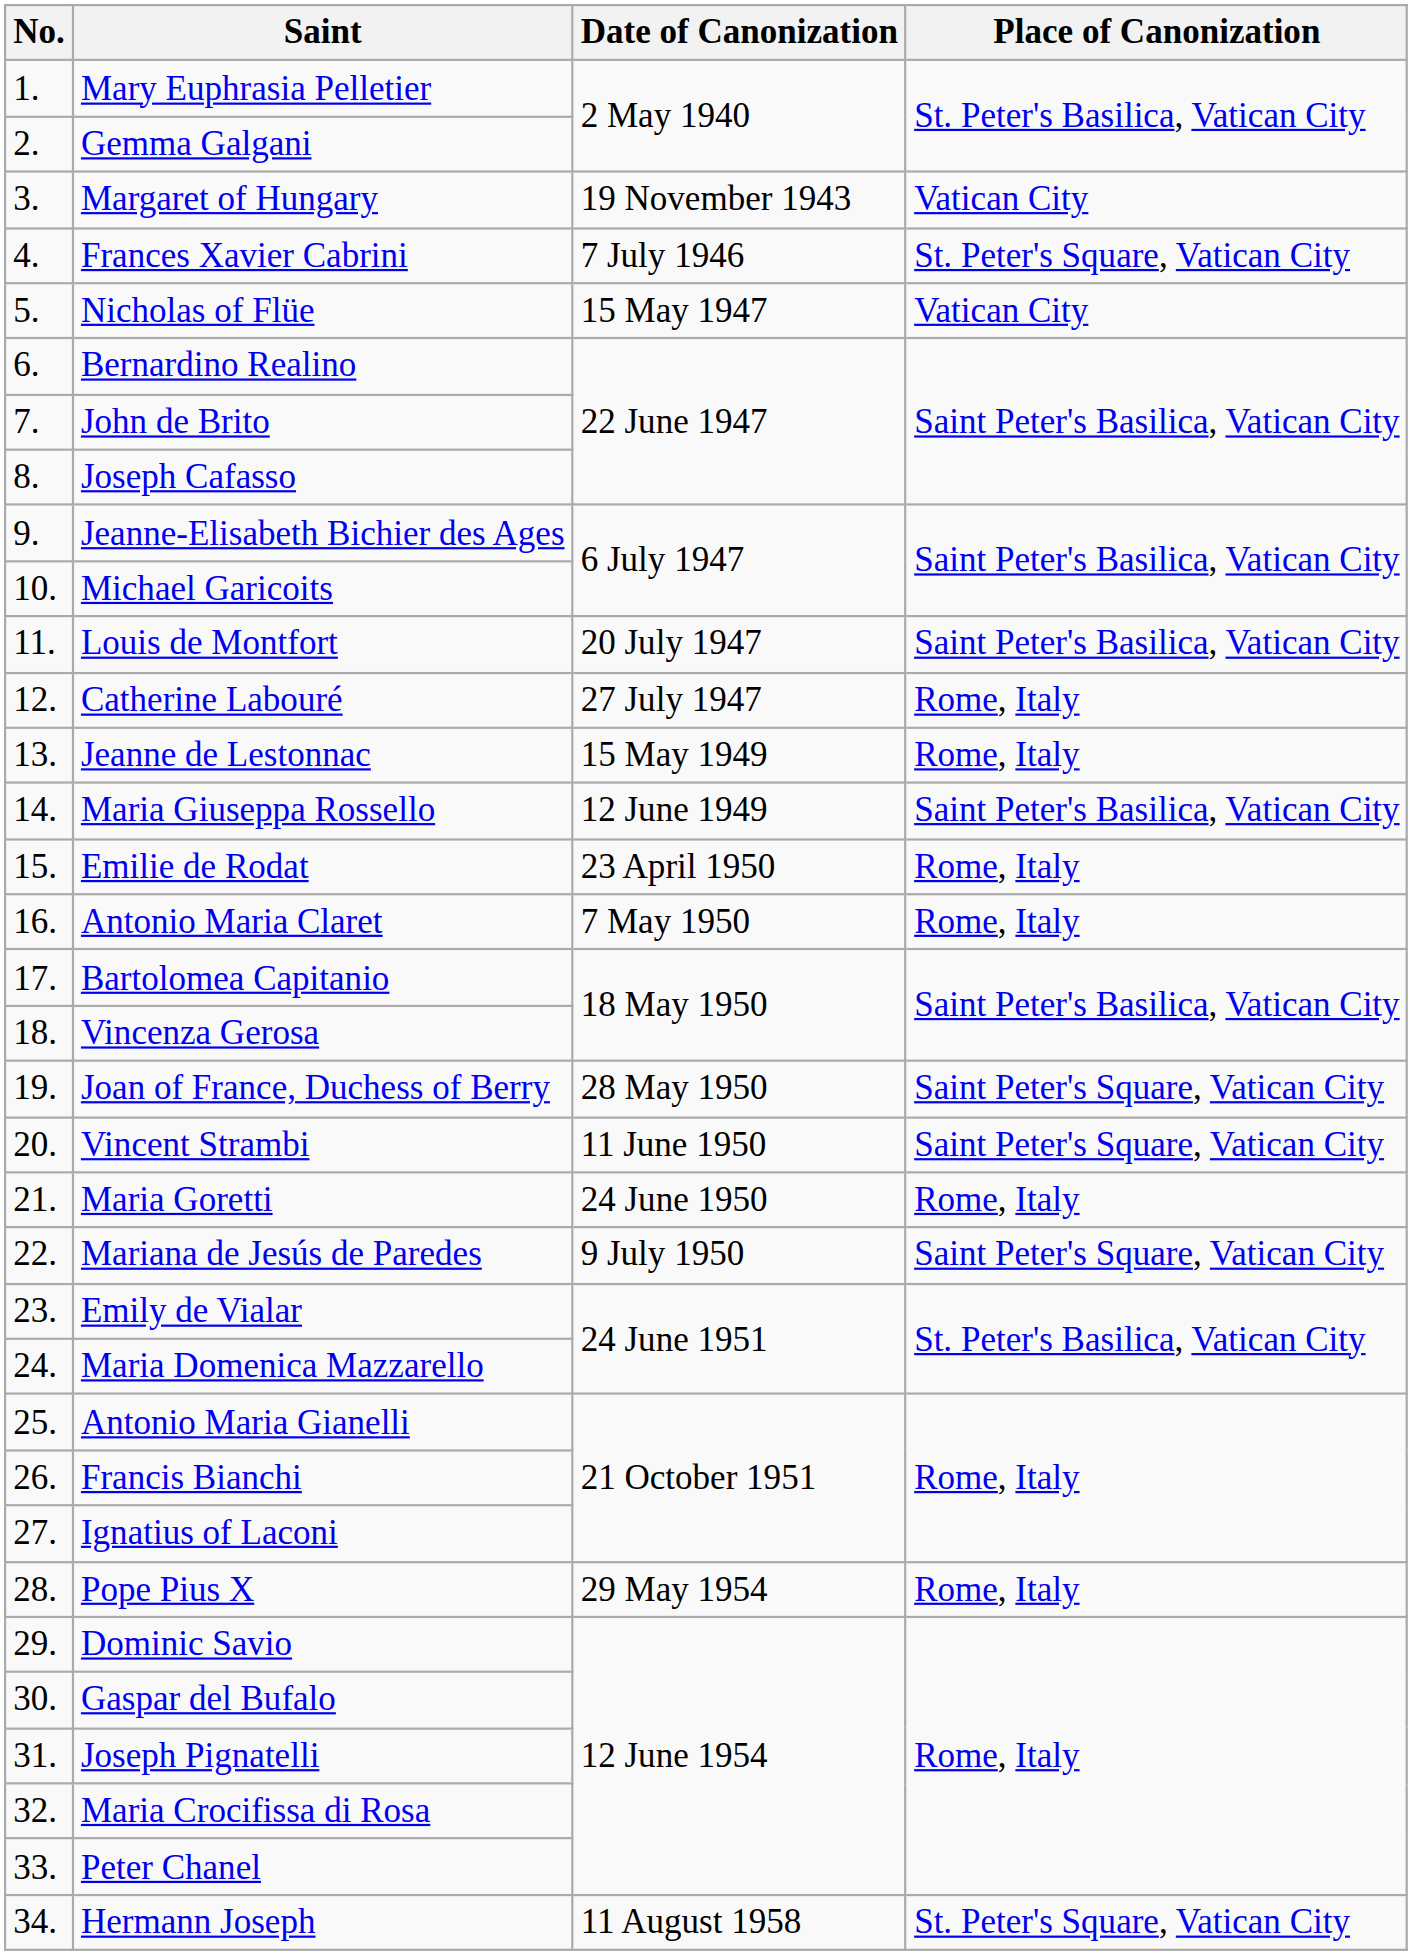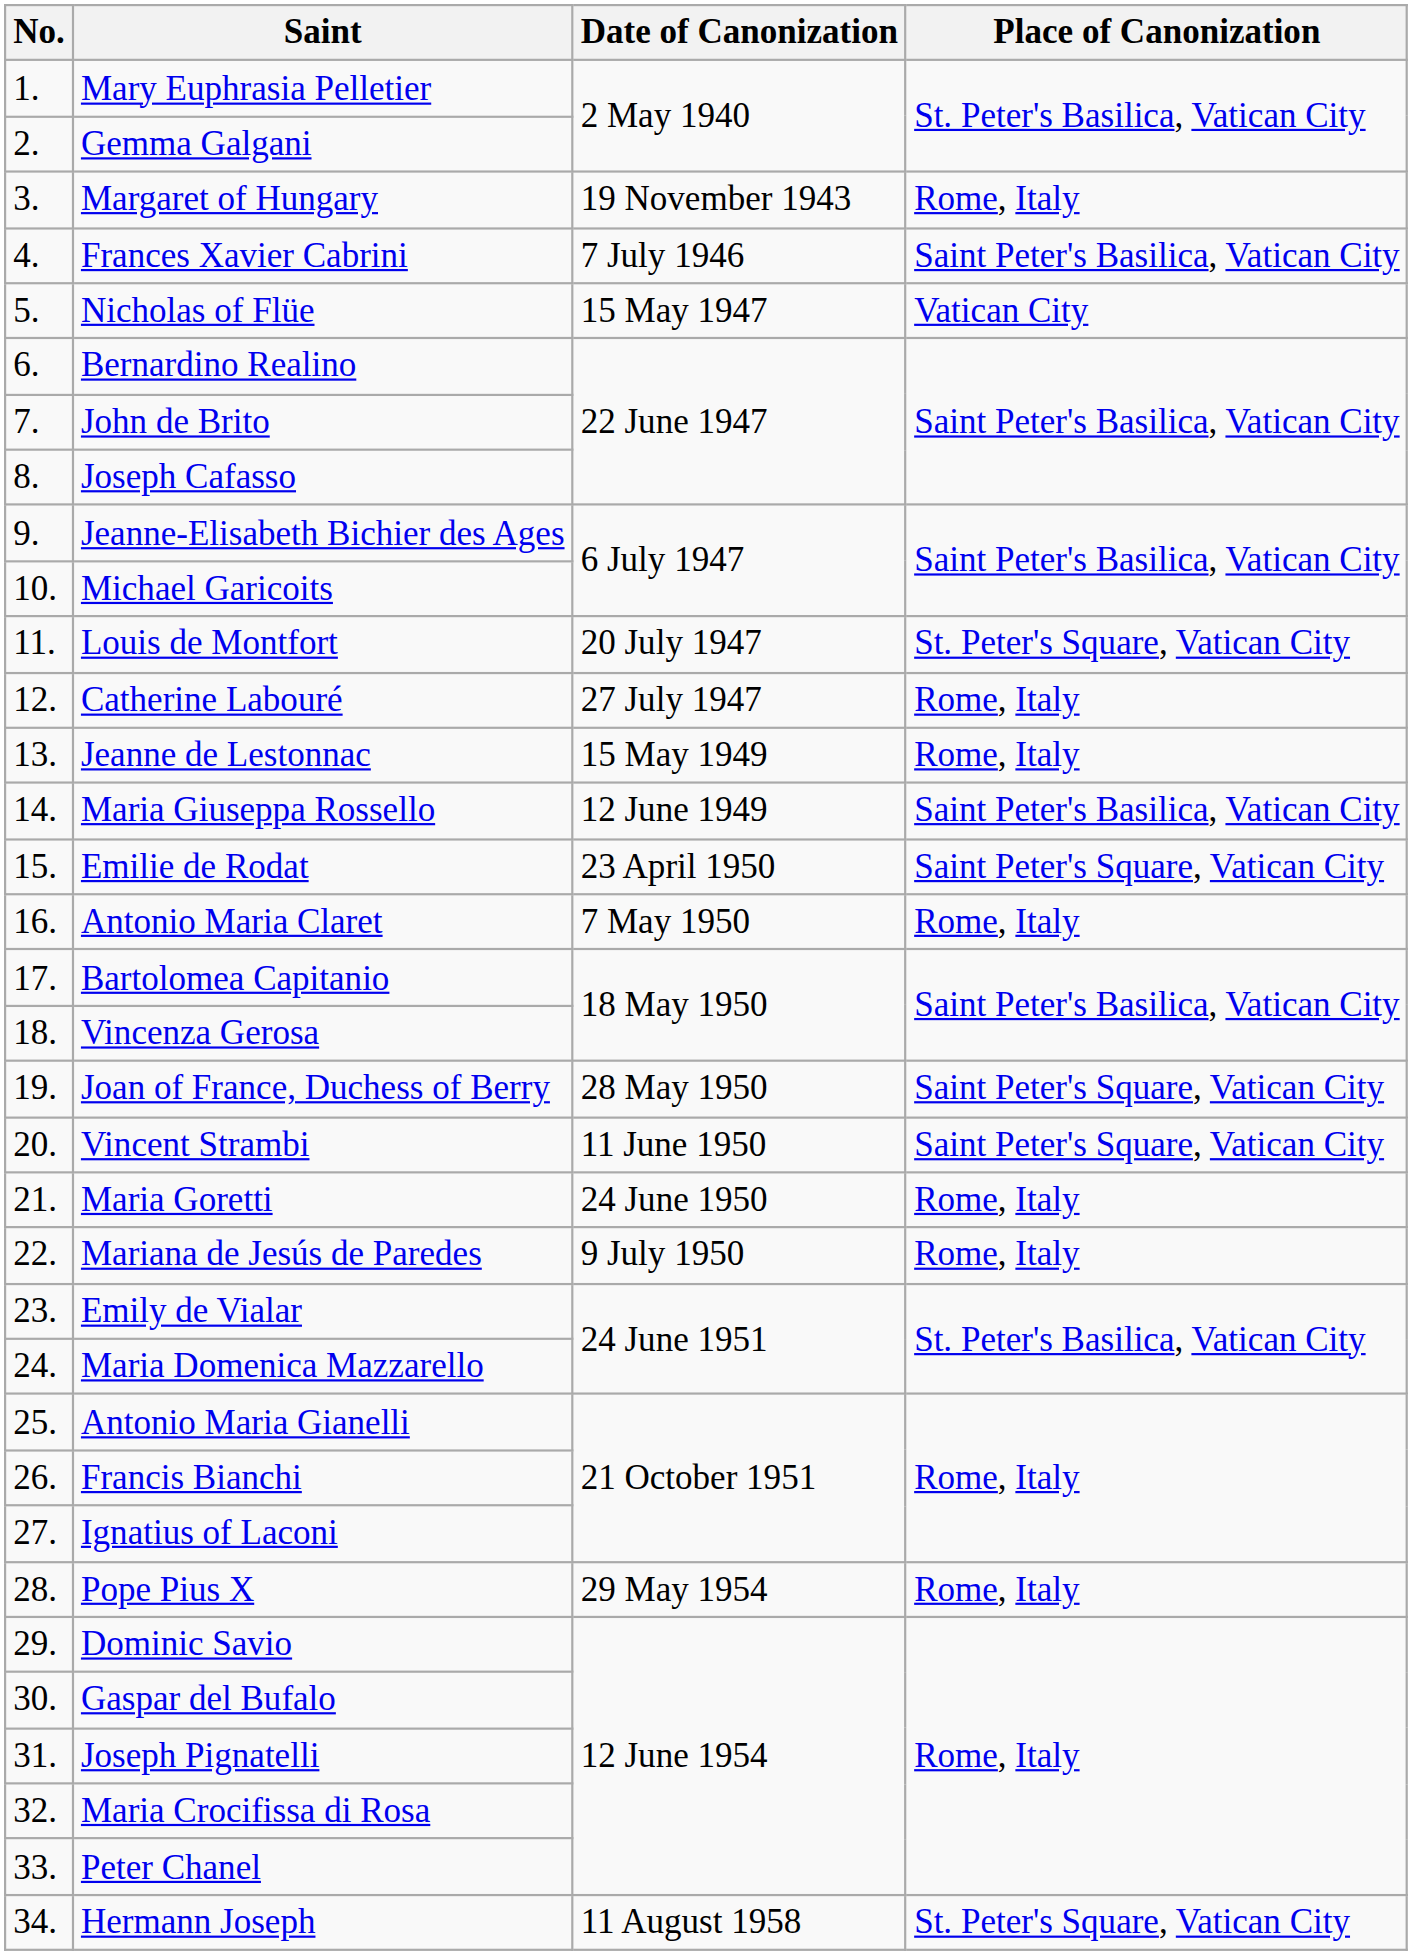Margaret of Hungary | Place of Canonization: Vatican City -> Rome, Italy
Frances Xavier Cabrini | Place of Canonization: St. Peter's Square, Vatican City -> Saint Peter's Basilica, Vatican City
Louis de Montfort | Place of Canonization: Saint Peter's Basilica, Vatican City -> St. Peter's Square, Vatican City
Emilie de Rodat | Place of Canonization: Rome, Italy -> Saint Peter's Square, Vatican City
Mariana de Jesús de Paredes | Place of Canonization: Saint Peter's Square, Vatican City -> Rome, Italy
